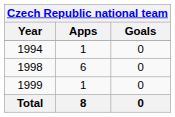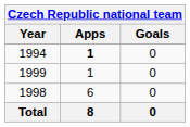1994 | Apps: normal -> bold
rows swapped: 1998 <-> 1999
